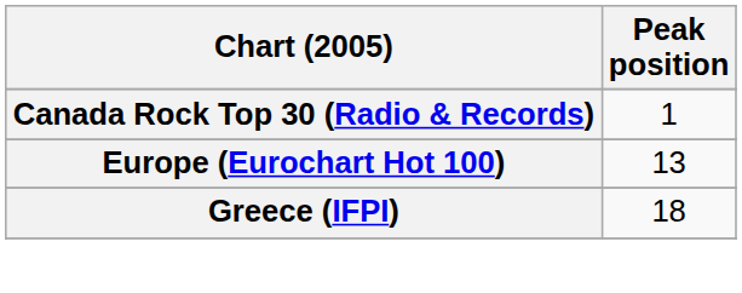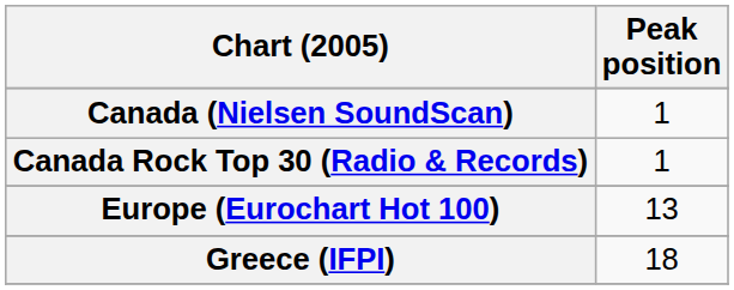+ row: Canada (Nielsen SoundScan) | 1
